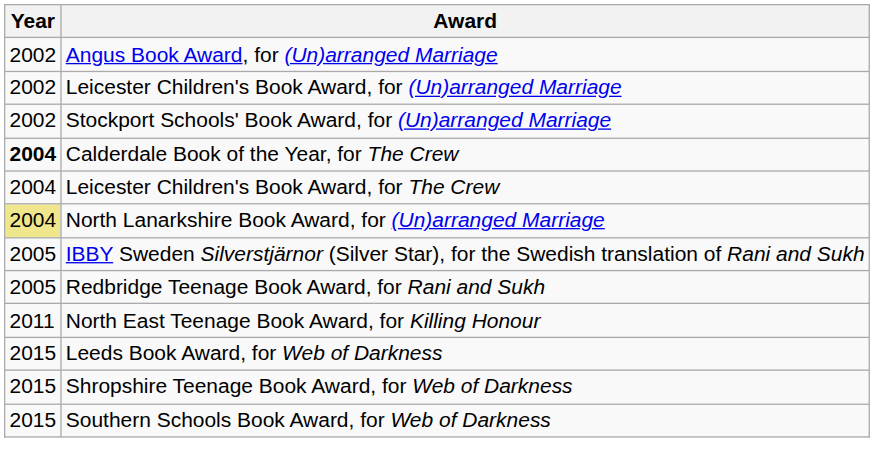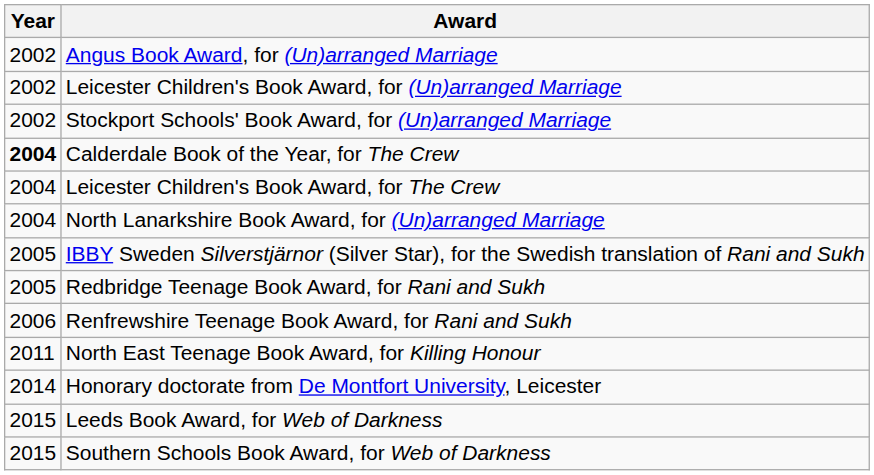North Lanarkshire Book Award, for (Un)arranged Marriage | Year: khaki background -> no background
+ row: 2006 | Renfrewshire Teenage Book Award, for Rani and Sukh
+ row: 2014 | Honorary doctorate from De Montfort University, Leicester
- row: 2015 | Shropshire Teenage Book Award, for Web of Darkness
